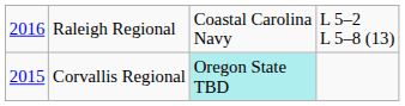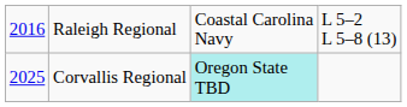Corvallis Regional | column 1: 2015 -> 2025
